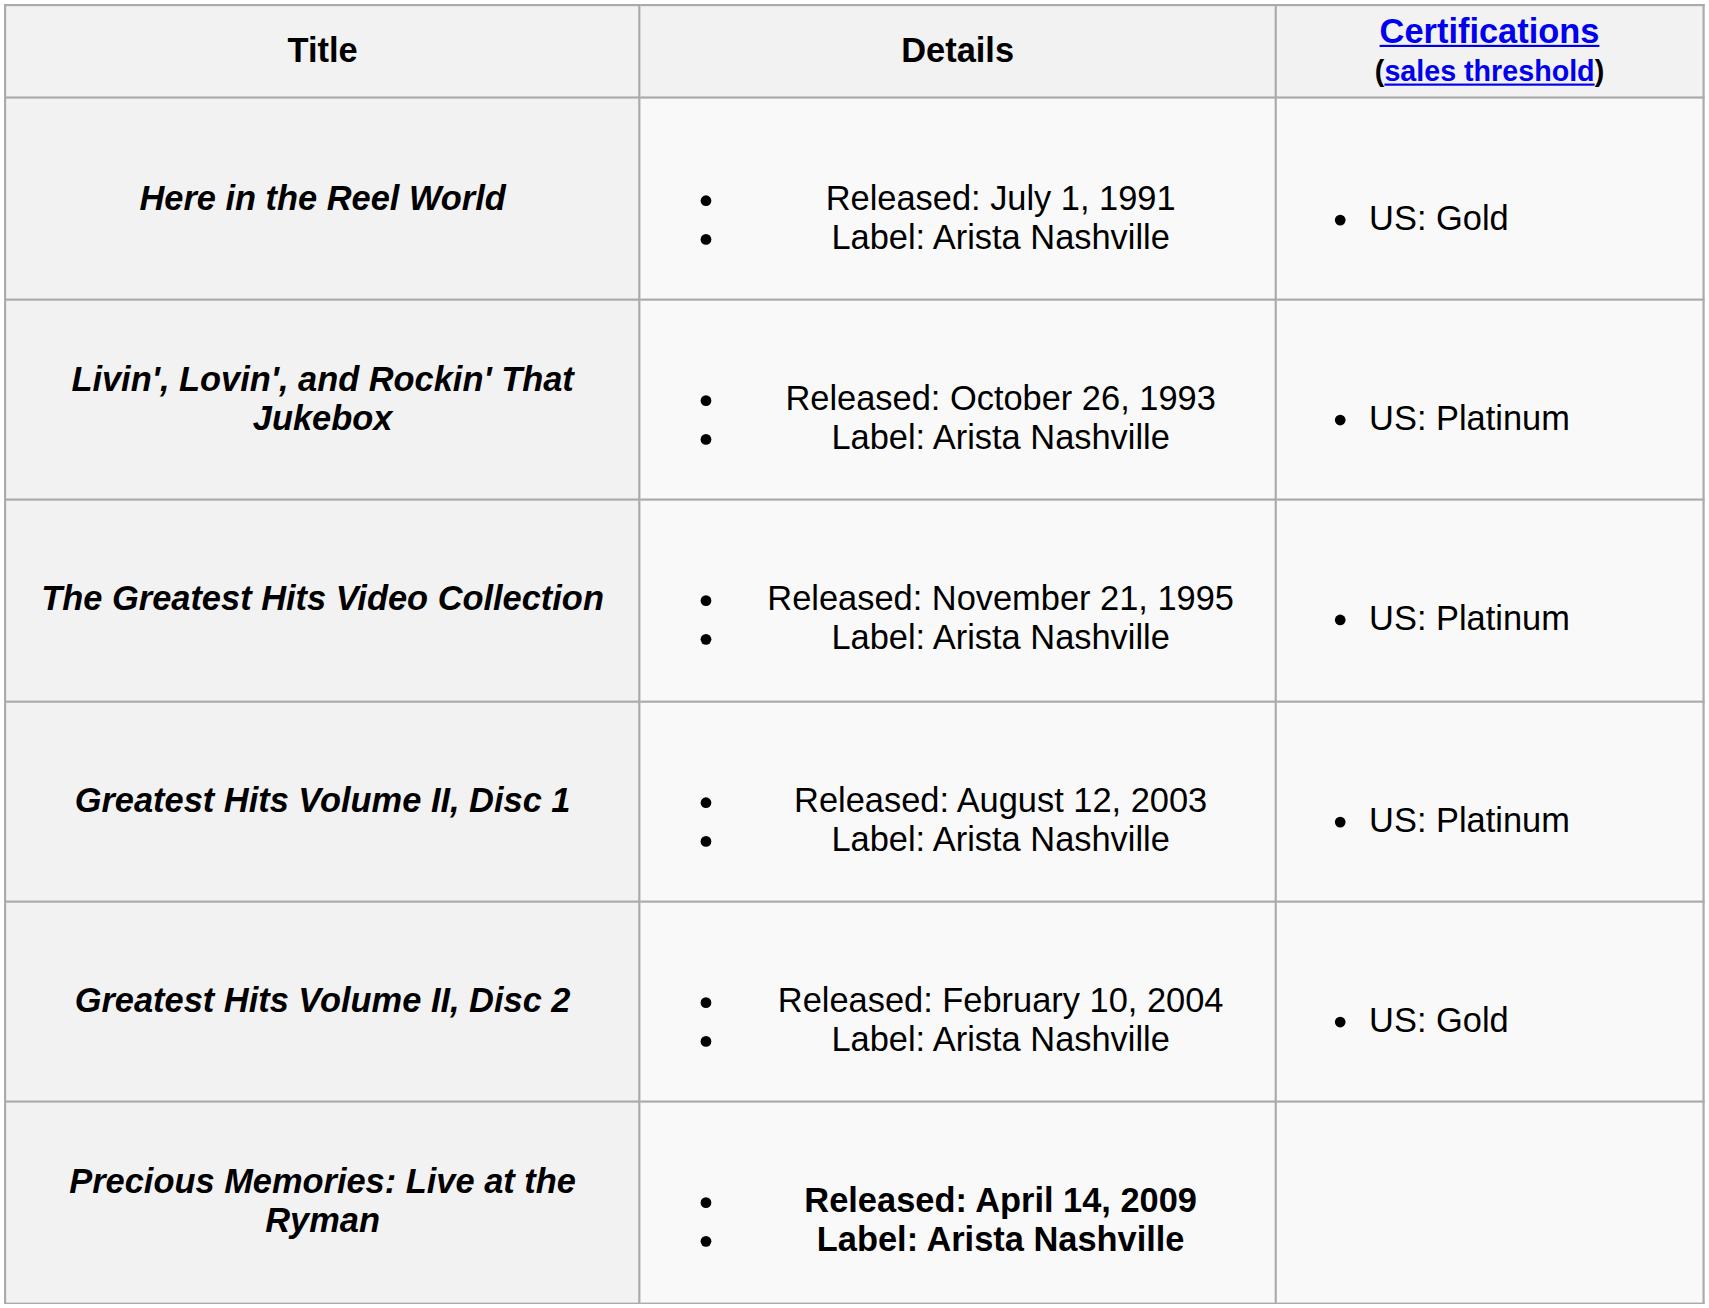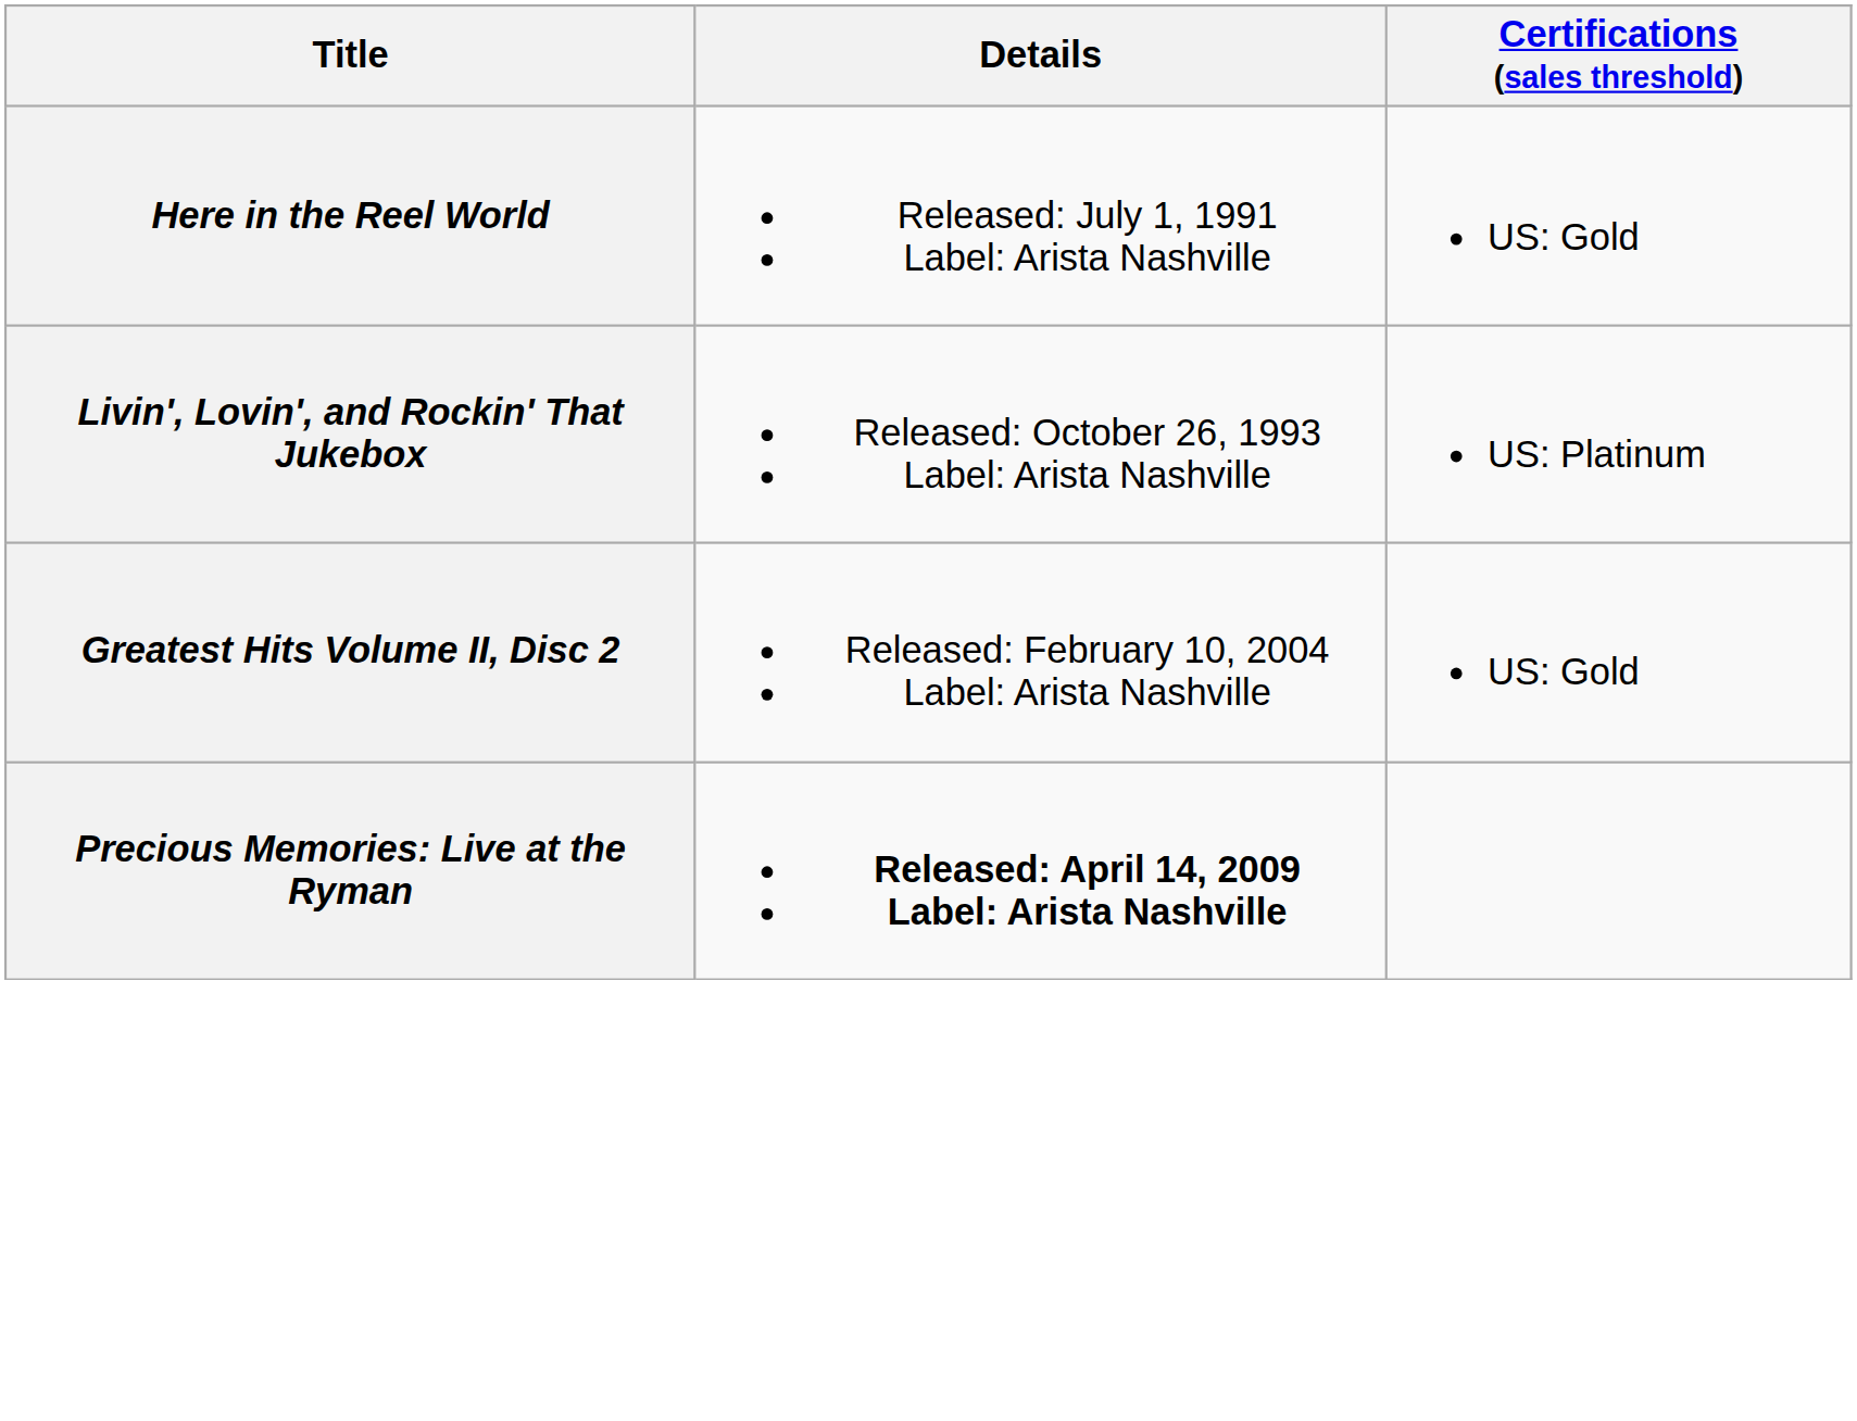- row: The Greatest Hits Video Collection | Released: November 21, 1995 Label: Arista Nashville | US: Platinum
- row: Greatest Hits Volume II, Disc 1 | Released: August 12, 2003 Label: Arista Nashville | US: Platinum
